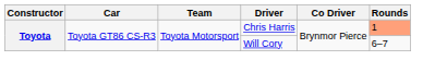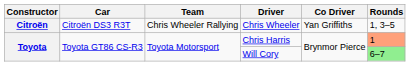+ row: Citroën | Citroën DS3 R3T | Chris Wheeler Rallying | Chris Wheeler | Yan Griffiths | 1, 3–5
Will Cory | Rounds: no background -> lightgreen background
